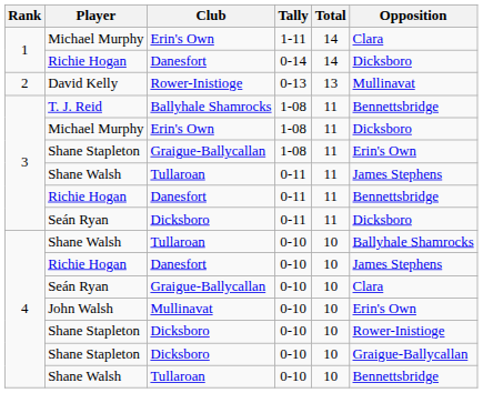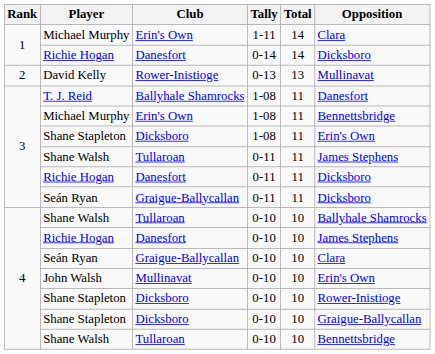T. J. Reid | Opposition: Bennettsbridge -> Danesfort
Michael Murphy / 1-08 | Opposition: Dicksboro -> Bennettsbridge
Shane Stapleton / 1-08 | Club: Graigue-Ballycallan -> Dicksboro
Richie Hogan / 0-11 | Opposition: Bennettsbridge -> Dicksboro
Seán Ryan / 0-11 | Club: Dicksboro -> Graigue-Ballycallan
